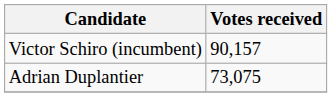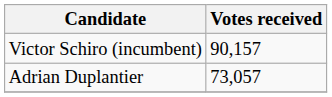Adrian Duplantier | Votes received: 73,075 -> 73,057
